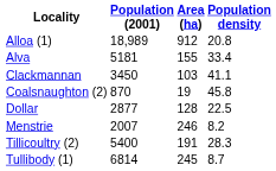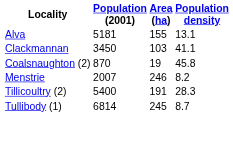- row: Alloa (1) | 18,989 | 912 | 20.8
Alva | Population density: 33.4 -> 13.1
- row: Dollar | 2877 | 128 | 22.5
